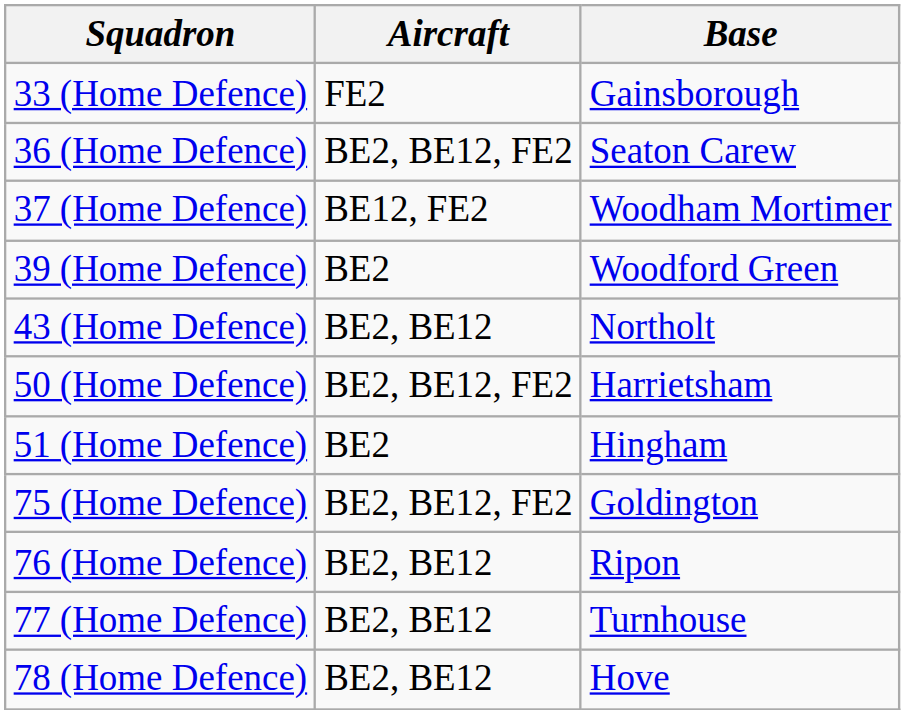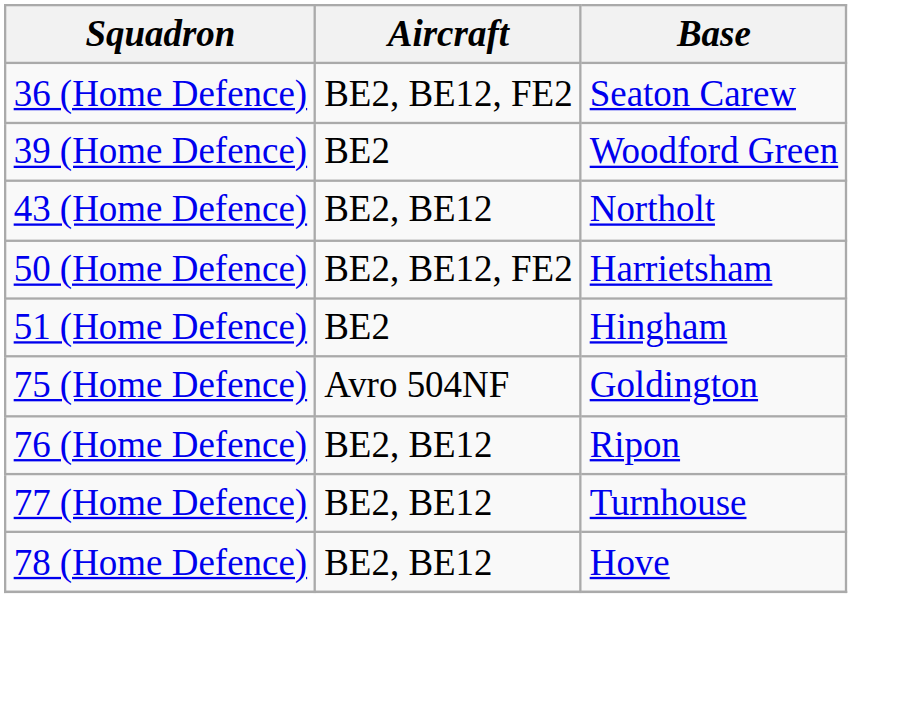- row: 33 (Home Defence) | FE2 | Gainsborough
- row: 37 (Home Defence) | BE12, FE2 | Woodham Mortimer
75 (Home Defence) | Aircraft: BE2, BE12, FE2 -> Avro 504NF
